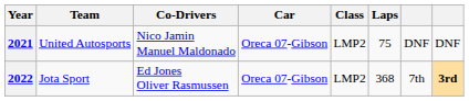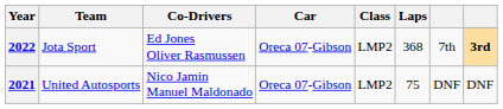rows swapped: 2021 <-> 2022
